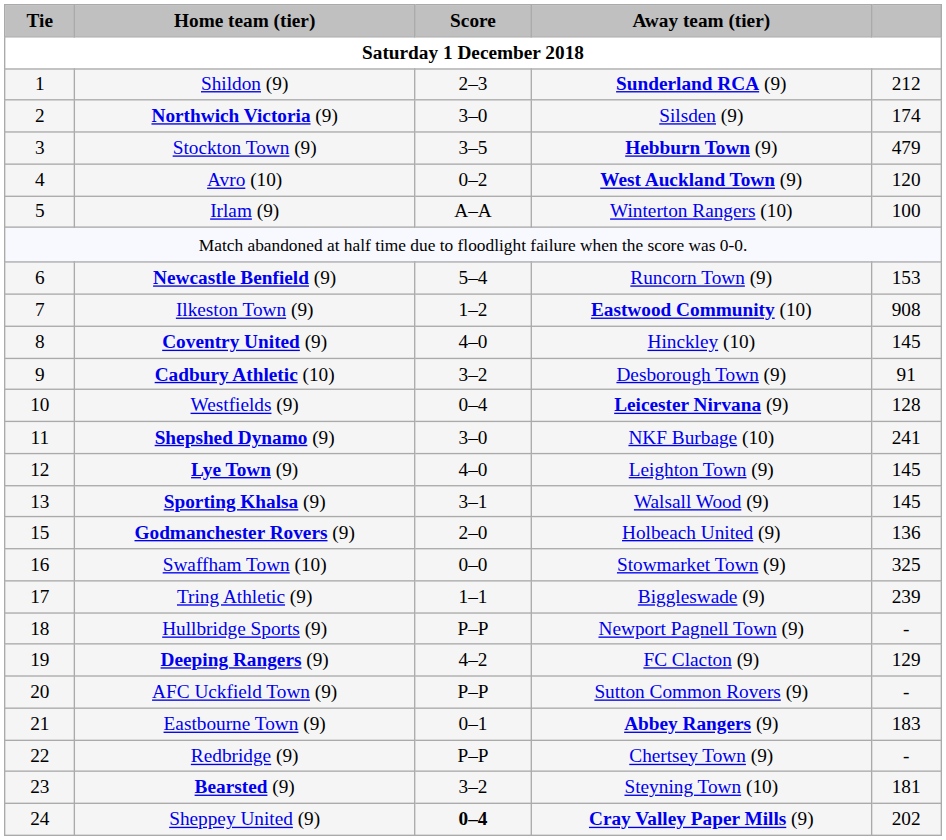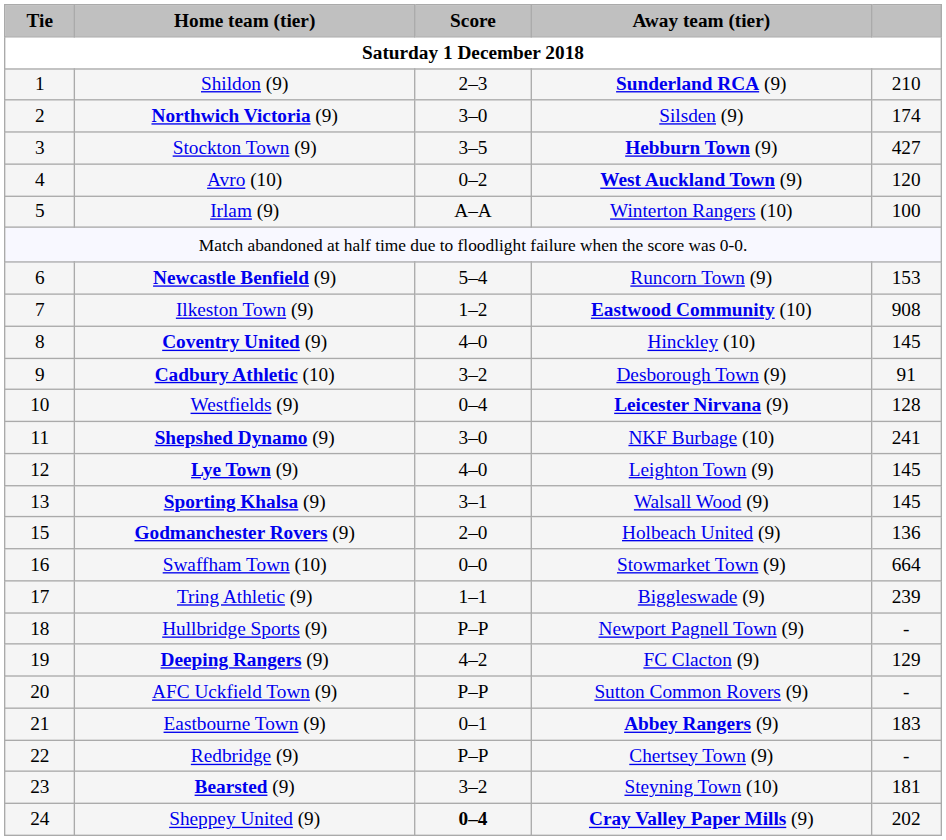Shildon (9) | column 5: 212 -> 210
Stockton Town (9) | column 5: 479 -> 427
Swaffham Town (10) | column 5: 325 -> 664
